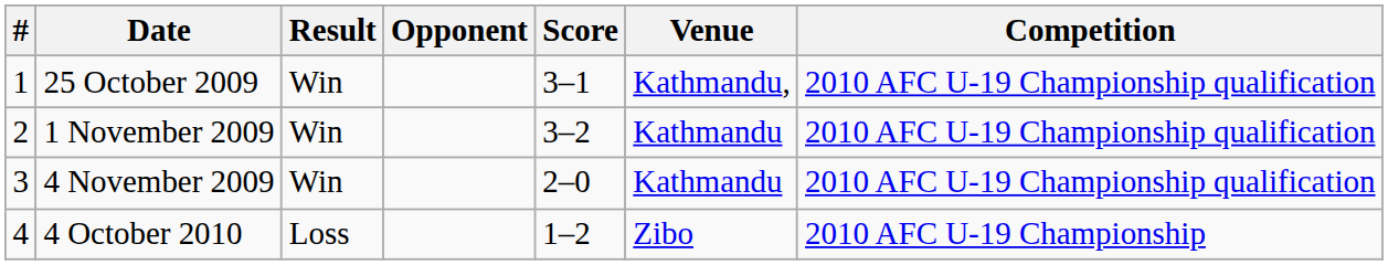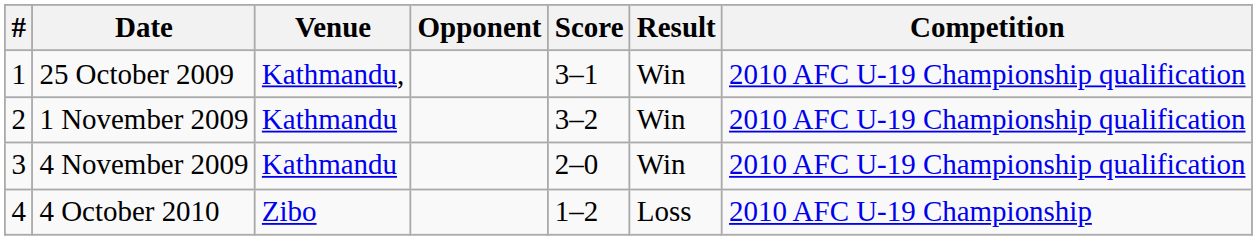columns swapped: Venue <-> Result
